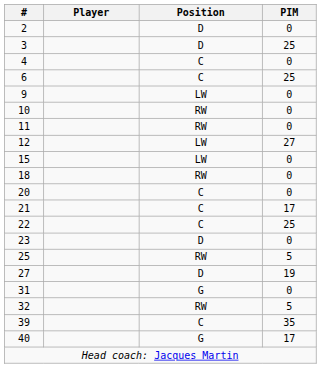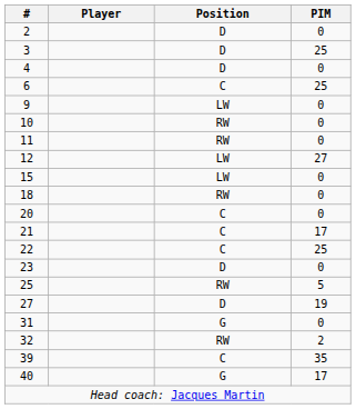4 | Position: C -> D
32 | PIM: 5 -> 2
